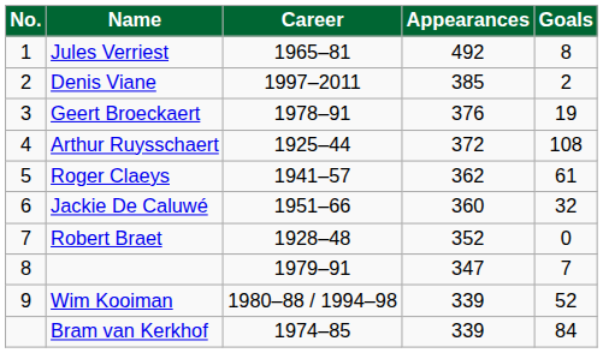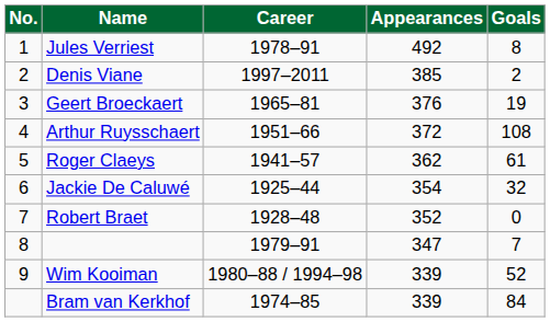Jules Verriest | Career: 1965–81 -> 1978–91
Geert Broeckaert | Career: 1978–91 -> 1965–81
Arthur Ruysschaert | Career: 1925–44 -> 1951–66
Jackie De Caluwé | Career: 1951–66 -> 1925–44
Jackie De Caluwé | Appearances: 360 -> 354
